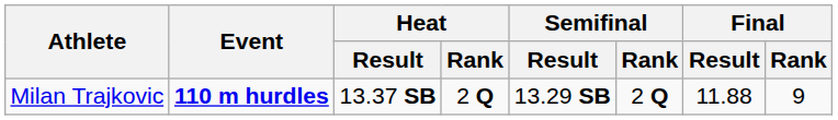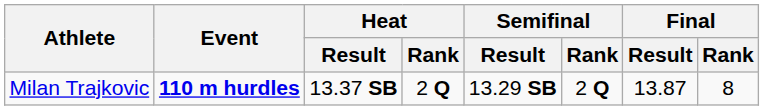Milan Trajkovic | Final / Result: 11.88 -> 13.87
Milan Trajkovic | Final / Rank: 9 -> 8
